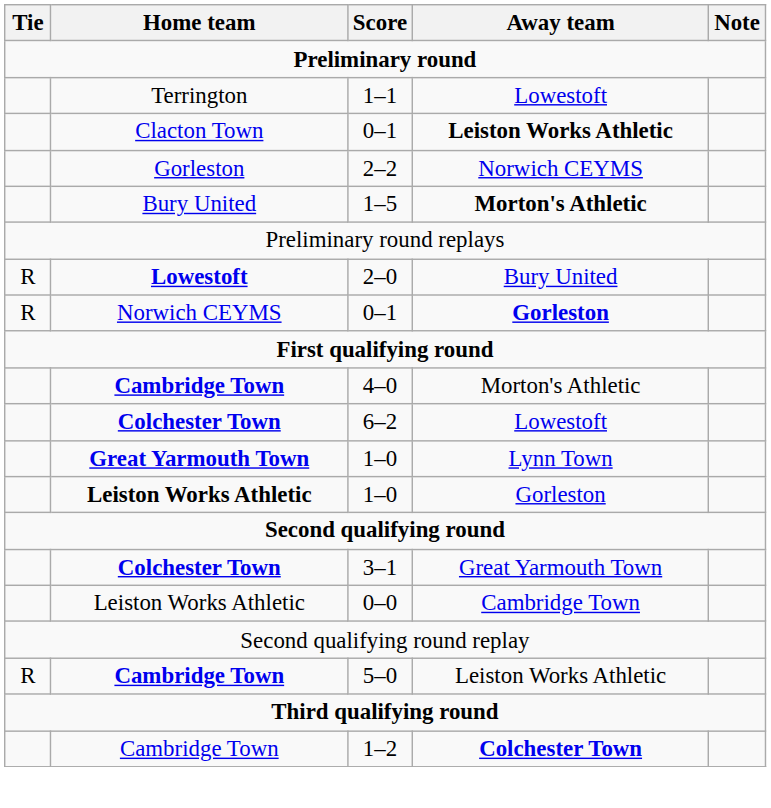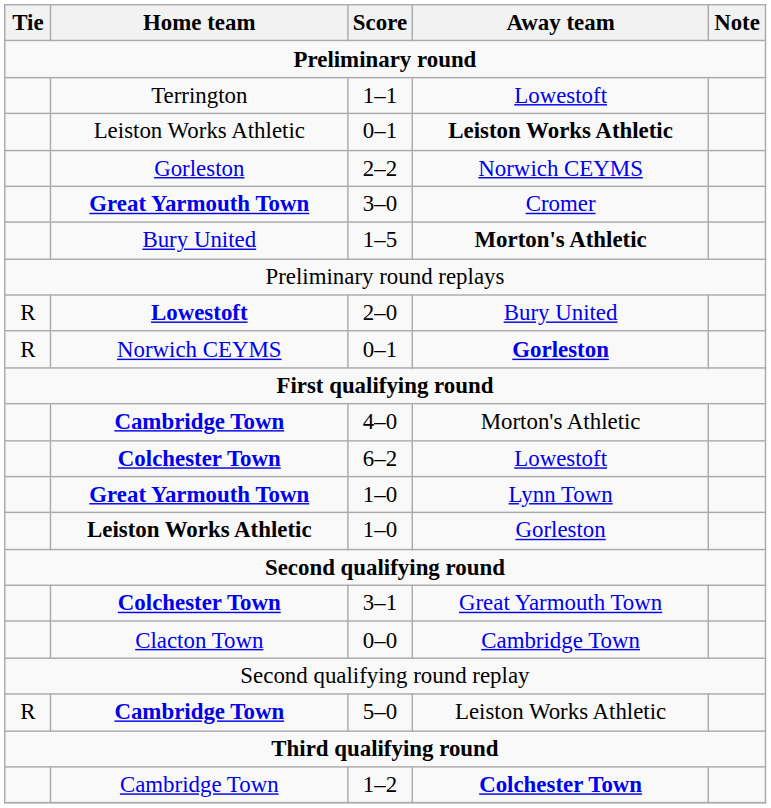0–1 / Leiston Works Athletic | Home team: Clacton Town -> Leiston Works Athletic
+ row: Great Yarmouth Town | 3–0 | Cromer
0–0 | Home team: Leiston Works Athletic -> Clacton Town
